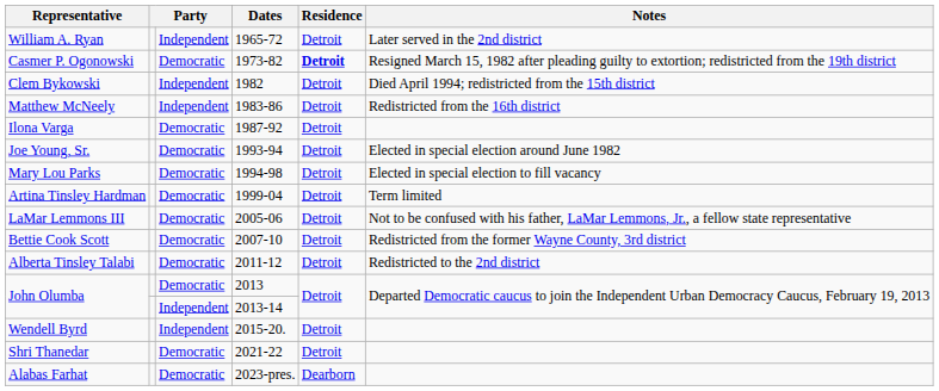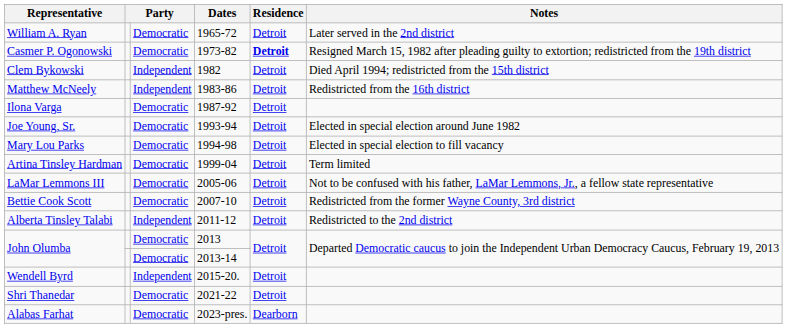William A. Ryan | column 3: Independent -> Democratic
Alberta Tinsley Talabi | column 3: Democratic -> Independent
John Olumba / 2013-14 | column 3: Independent -> Democratic
